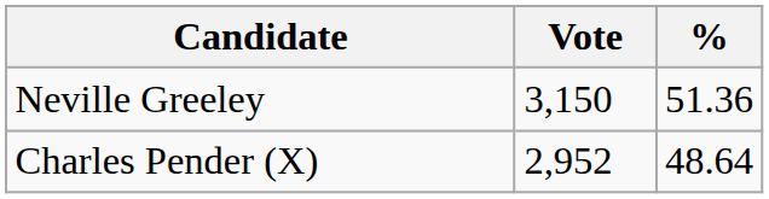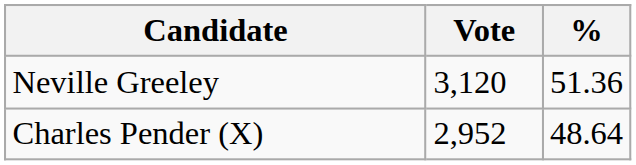Neville Greeley | Vote: 3,150 -> 3,120
